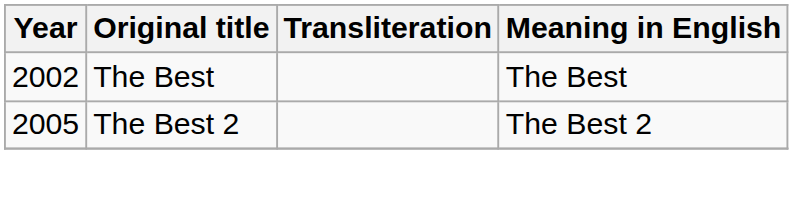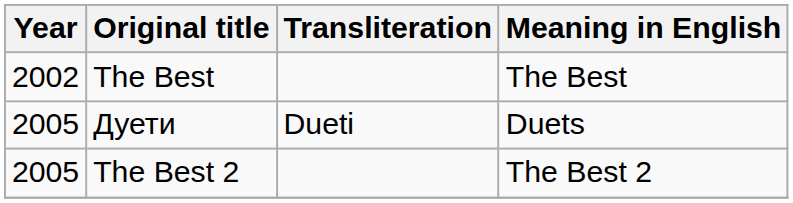+ row: 2005 | Дуети | Dueti | Duets
